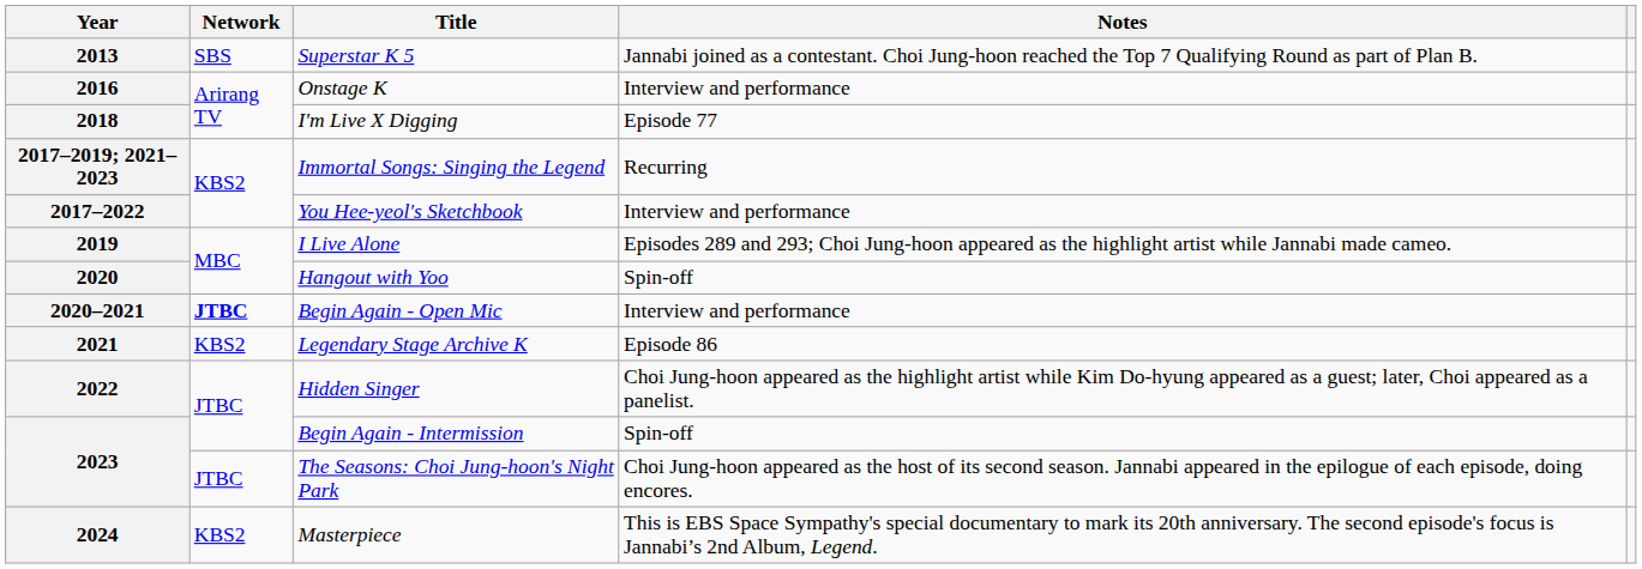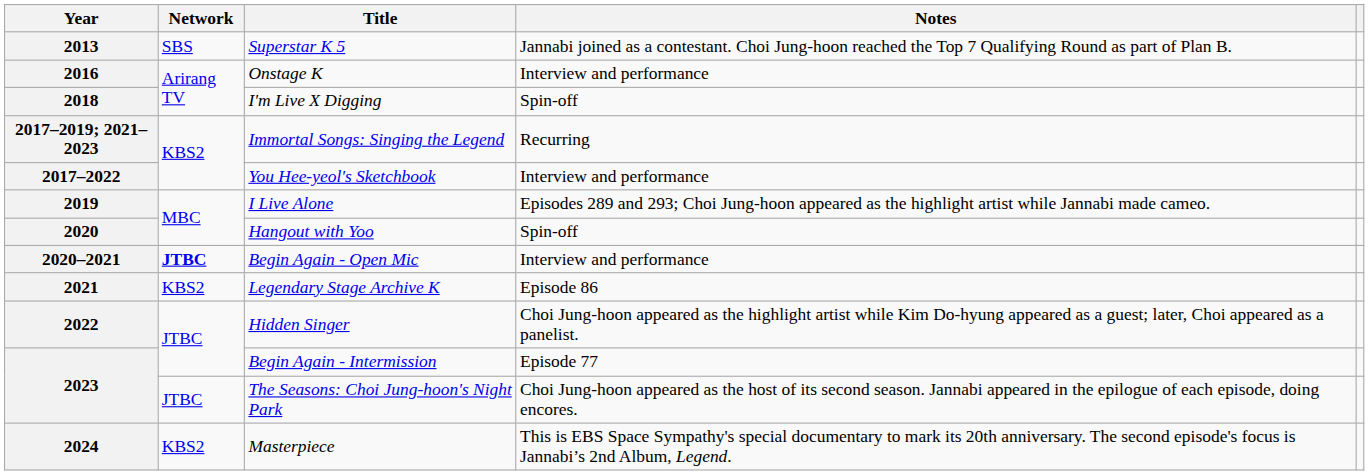2018 | Notes: Episode 77 -> Spin-off
2023 / Begin Again - Intermission | Notes: Spin-off -> Episode 77
